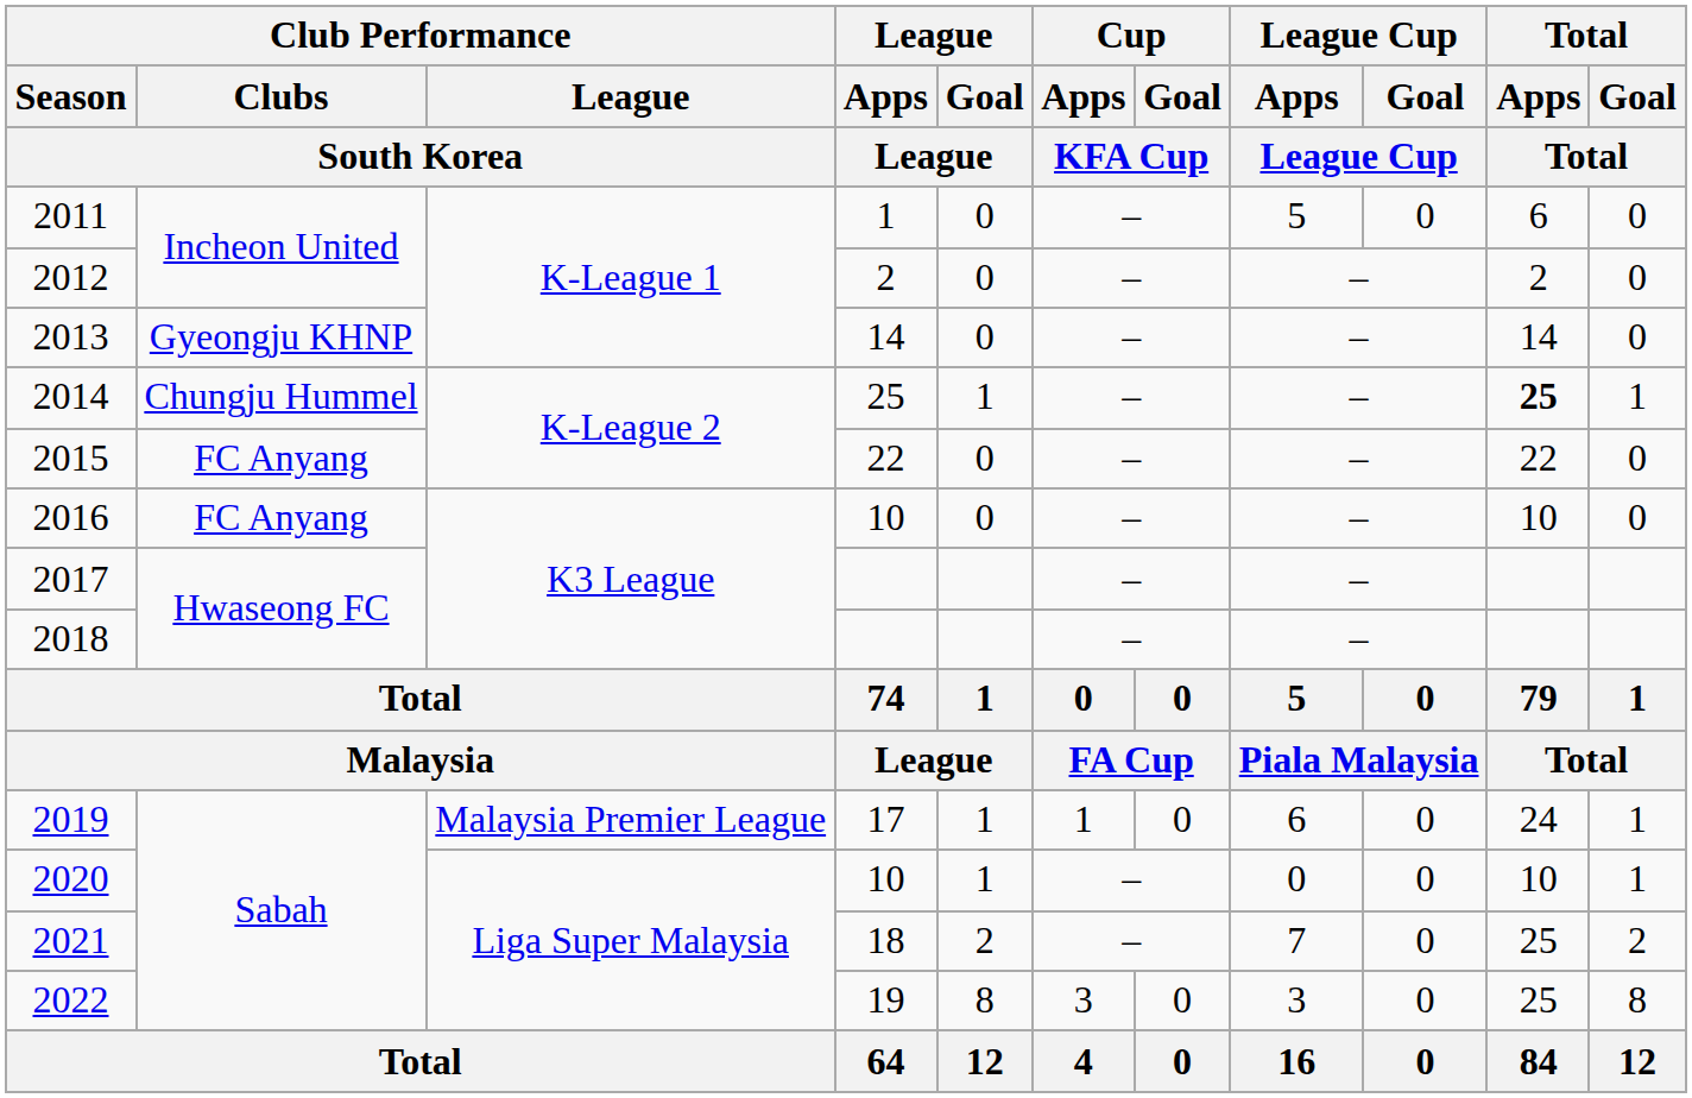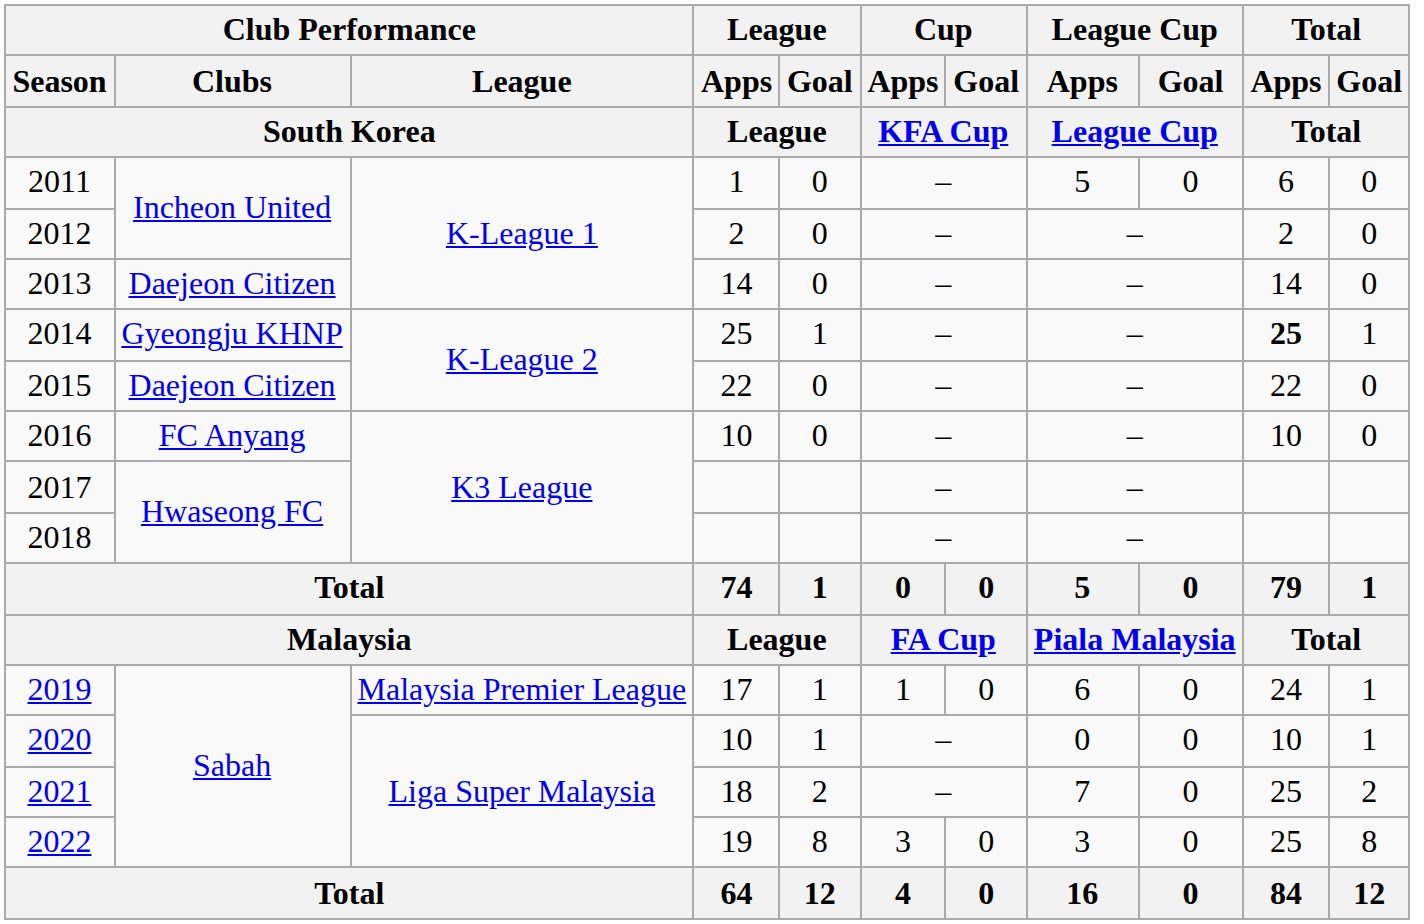2013 | Club Performance / Clubs / South Korea: Gyeongju KHNP -> Daejeon Citizen
2014 | Club Performance / Clubs / South Korea: Chungju Hummel -> Gyeongju KHNP
2015 | Club Performance / Clubs / South Korea: FC Anyang -> Daejeon Citizen
